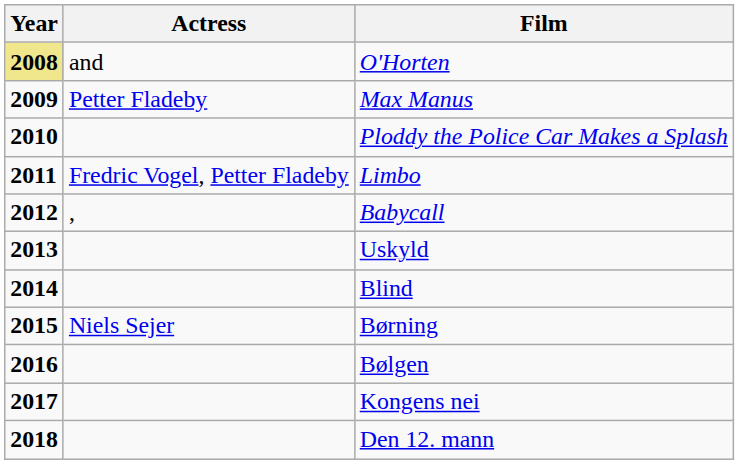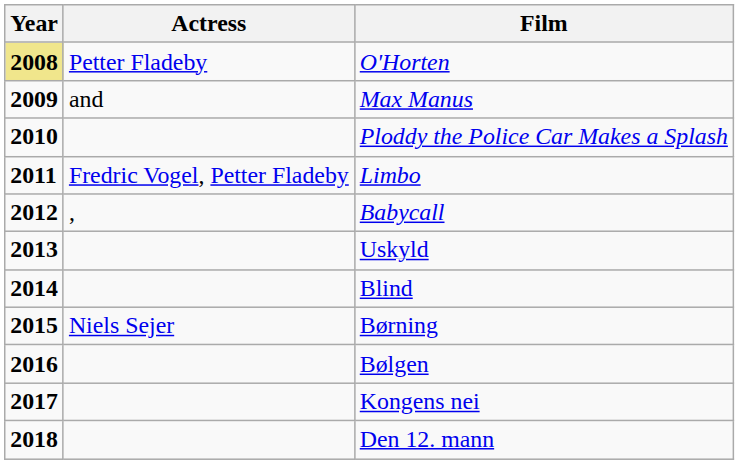O'Horten | Actress: and -> Petter Fladeby
Max Manus | Actress: Petter Fladeby -> and
